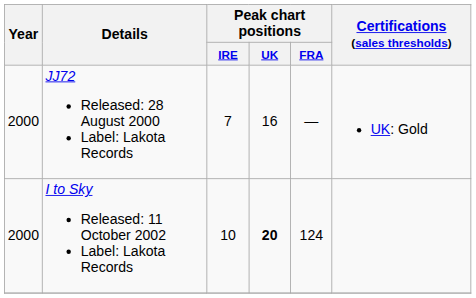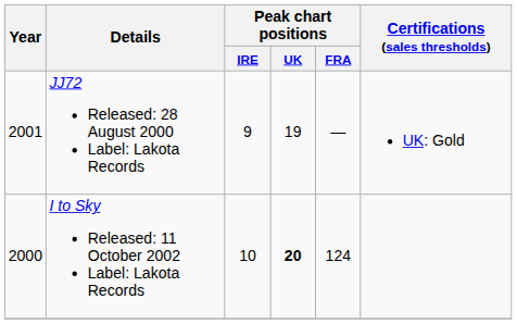JJ72 Released: 28 August 2000 Label: Lakota Records | Year: 2000 -> 2001
JJ72 Released: 28 August 2000 Label: Lakota Records | Peak chart positions / IRE: 7 -> 9
JJ72 Released: 28 August 2000 Label: Lakota Records | Peak chart positions / UK: 16 -> 19
